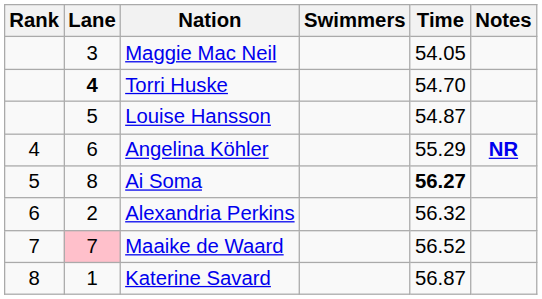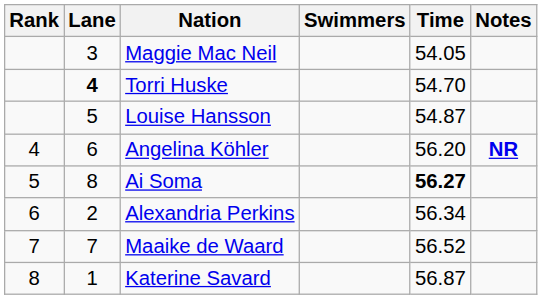Angelina Köhler | Time: 55.29 -> 56.20
Alexandria Perkins | Time: 56.32 -> 56.34
Maaike de Waard | Lane: pink background -> no background
